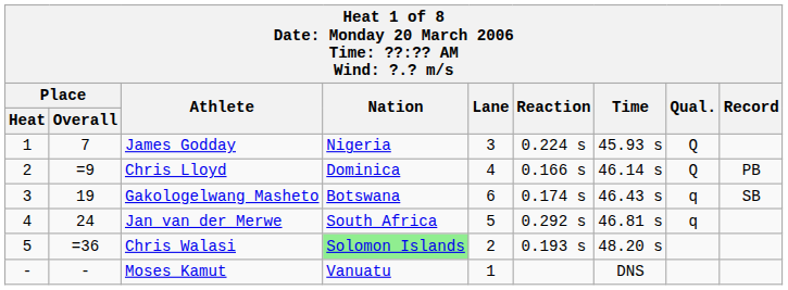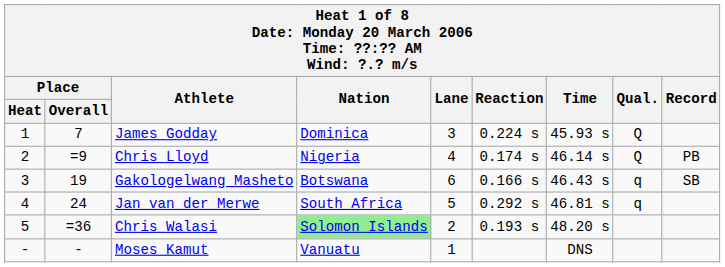James Godday | Nation: Nigeria -> Dominica
Chris Lloyd | Nation: Dominica -> Nigeria
Chris Lloyd | Reaction: 0.166 s -> 0.174 s
Gakologelwang Masheto | Reaction: 0.174 s -> 0.166 s
